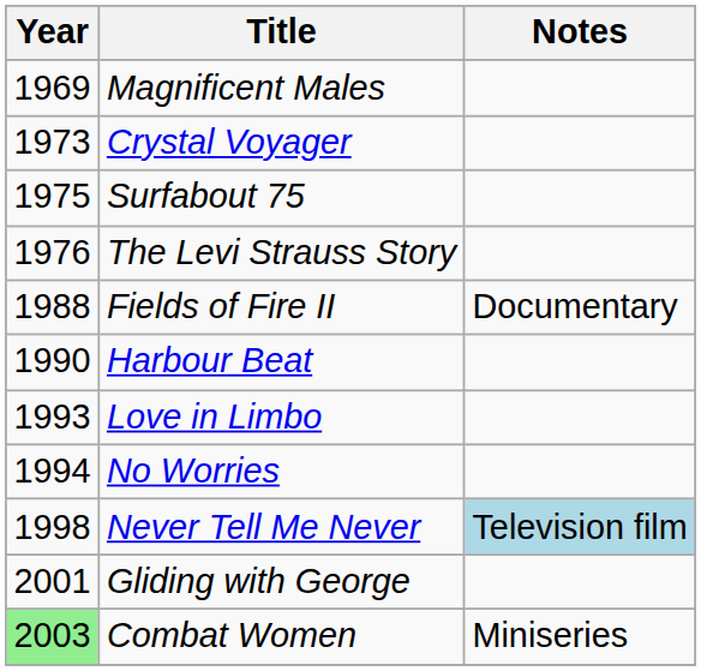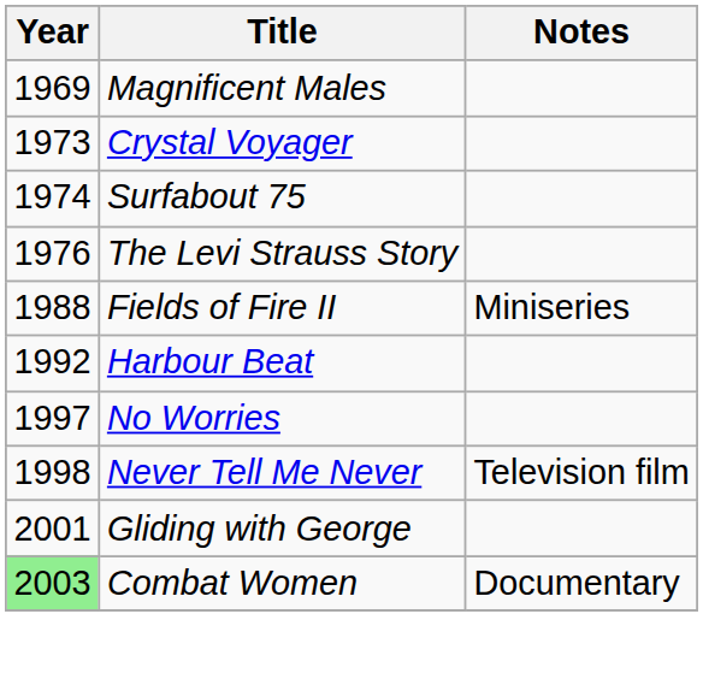Surfabout 75 | Year: 1975 -> 1974
Fields of Fire II | Notes: Documentary -> Miniseries
Harbour Beat | Year: 1990 -> 1992
- row: 1993 | Love in Limbo
No Worries | Year: 1994 -> 1997
Never Tell Me Never | Notes: lightblue background -> no background
Combat Women | Notes: Miniseries -> Documentary
